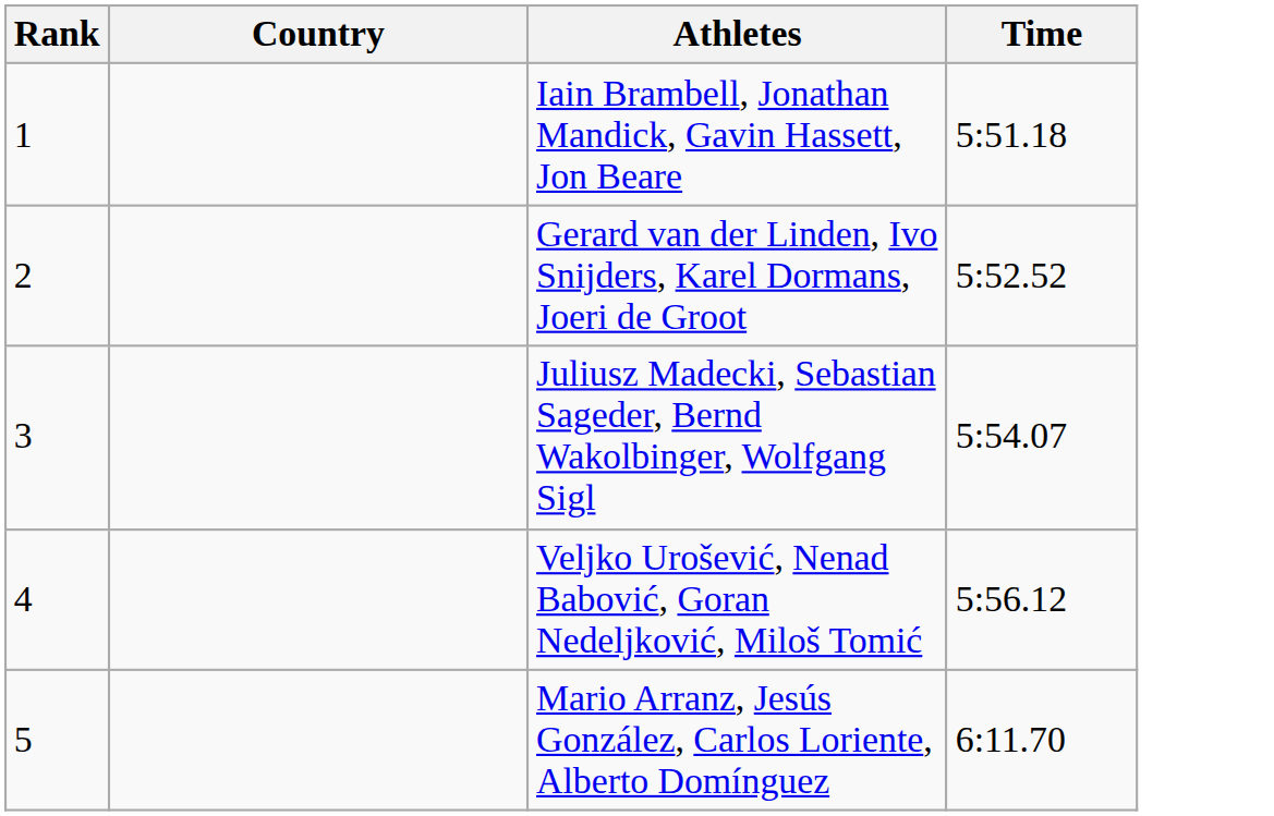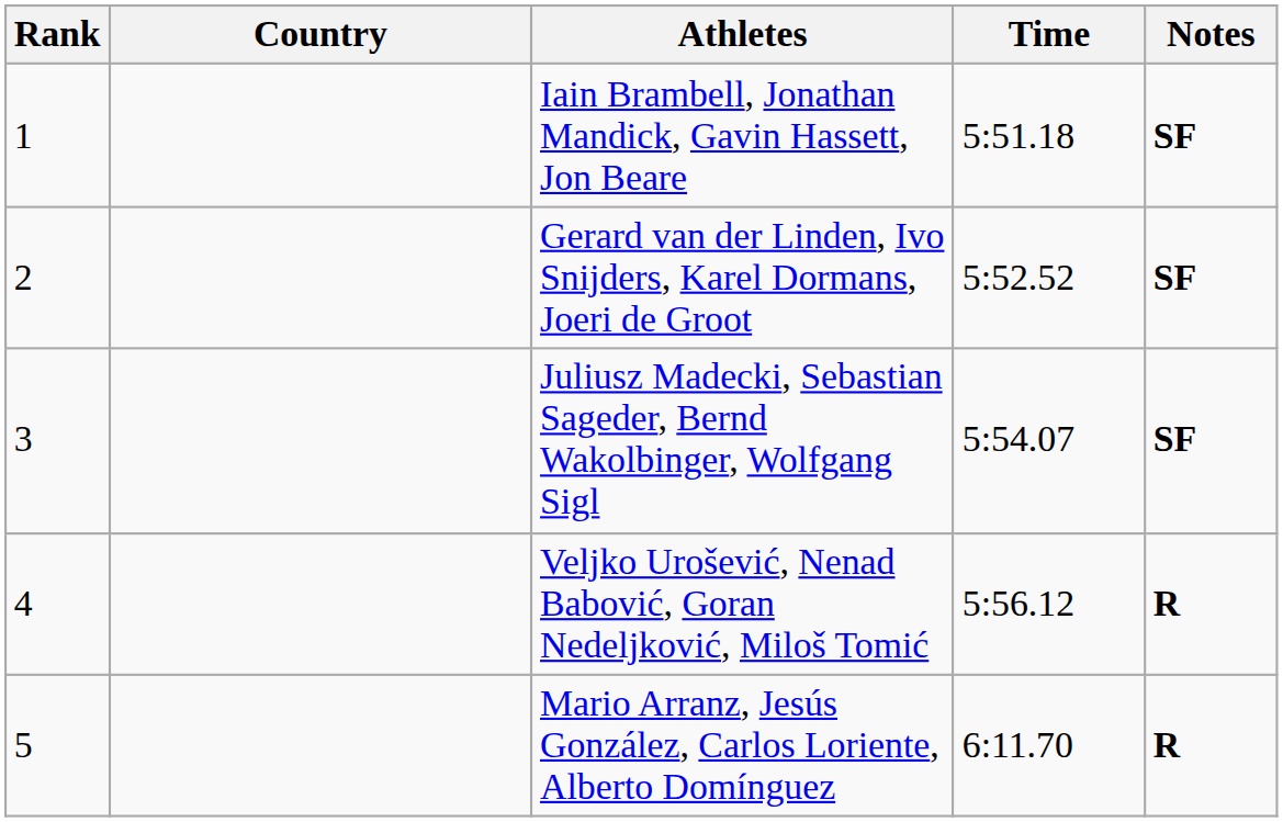+ column: Notes | SF | SF | SF | R | R
